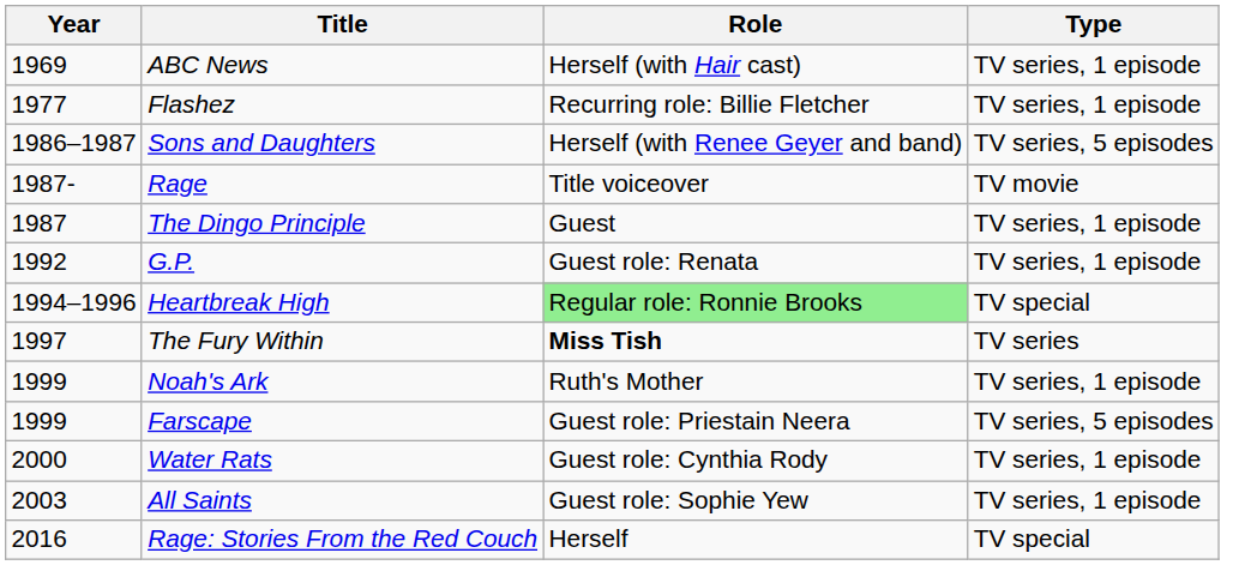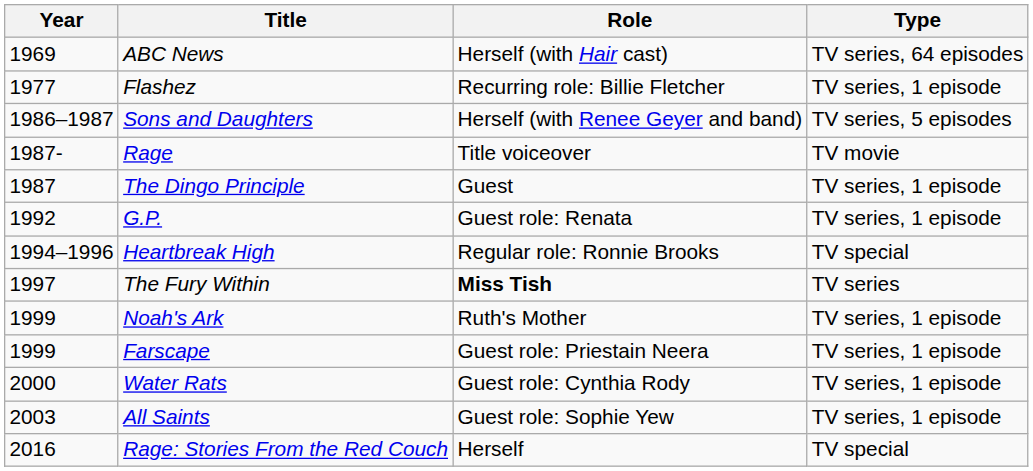ABC News | Type: TV series, 1 episode -> TV series, 64 episodes
Heartbreak High | Role: lightgreen background -> no background
Farscape | Type: TV series, 5 episodes -> TV series, 1 episode
